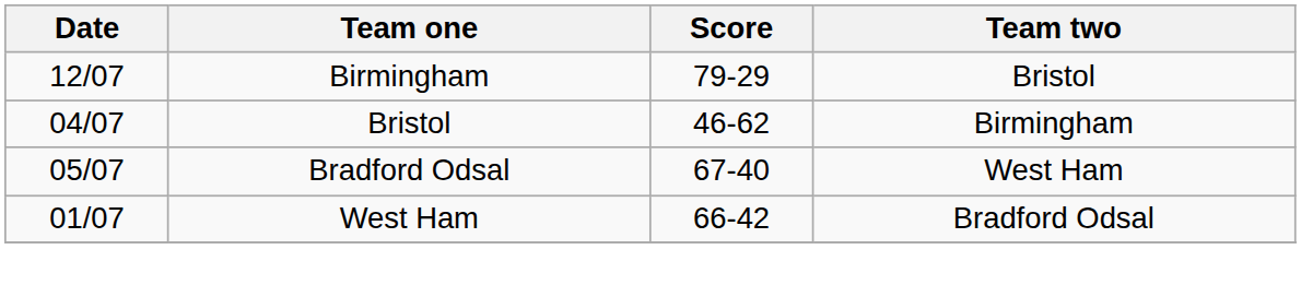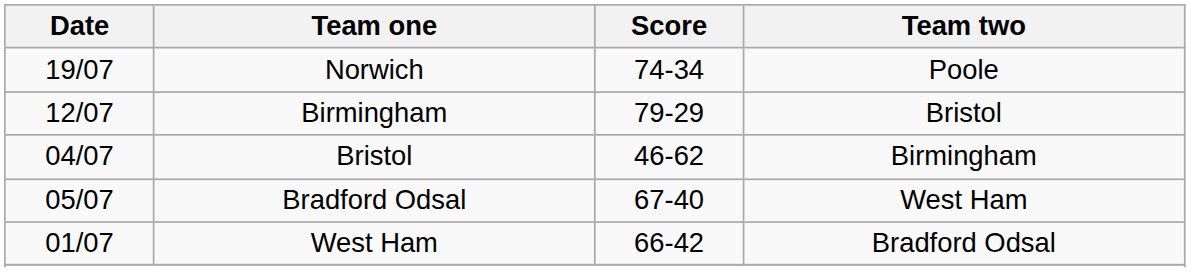+ row: 19/07 | Norwich | 74-34 | Poole
